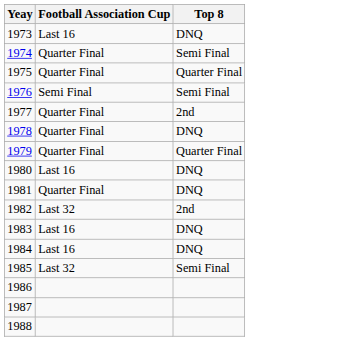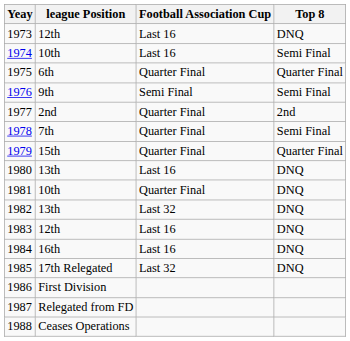+ column: league Position | 12th | 10th | 6th | 9th | 2nd | 7th | 15th | 13th | 10th | 13th | 12th | 16th | 17th Relegated | First Division | Relegated from FD | Ceases Operations
1974 | Football Association Cup: Quarter Final -> Last 16
1978 | Top 8: DNQ -> Semi Final
1982 | Top 8: 2nd -> DNQ
1985 | Top 8: Semi Final -> DNQ
